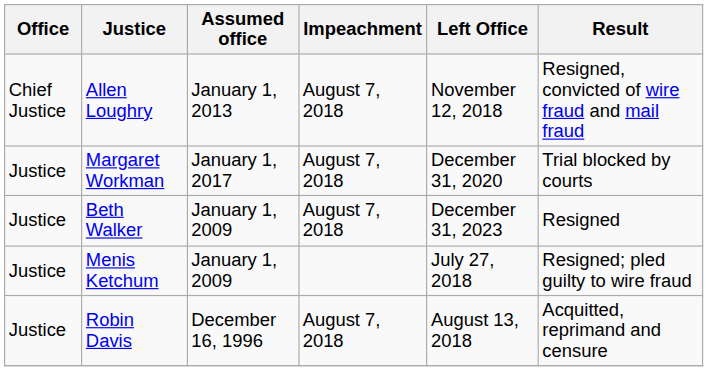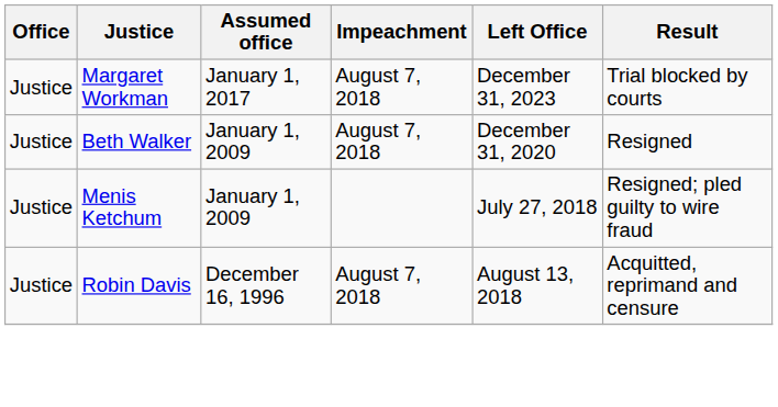- row: Chief Justice | Allen Loughry | January 1, 2013 | August 7, 2018 | November 12, 2018 | Resigned, convicted of wire fraud and mail fraud
Margaret Workman | Left Office: December 31, 2020 -> December 31, 2023
Beth Walker | Left Office: December 31, 2023 -> December 31, 2020
